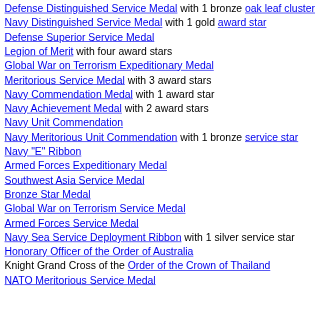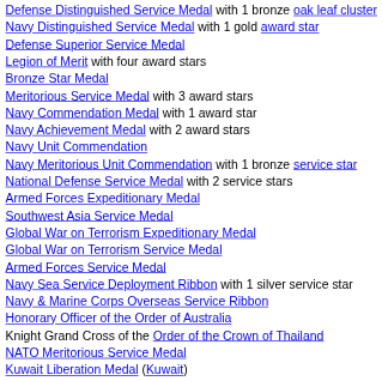rows swapped: Bronze Star Medal <-> Global War on Terrorism Expeditionary Medal
- row: Navy "E" Ribbon
+ row: National Defense Service Medal with 2 service stars
+ row: Navy & Marine Corps Overseas Service Ribbon
+ row: Kuwait Liberation Medal (Kuwait)
